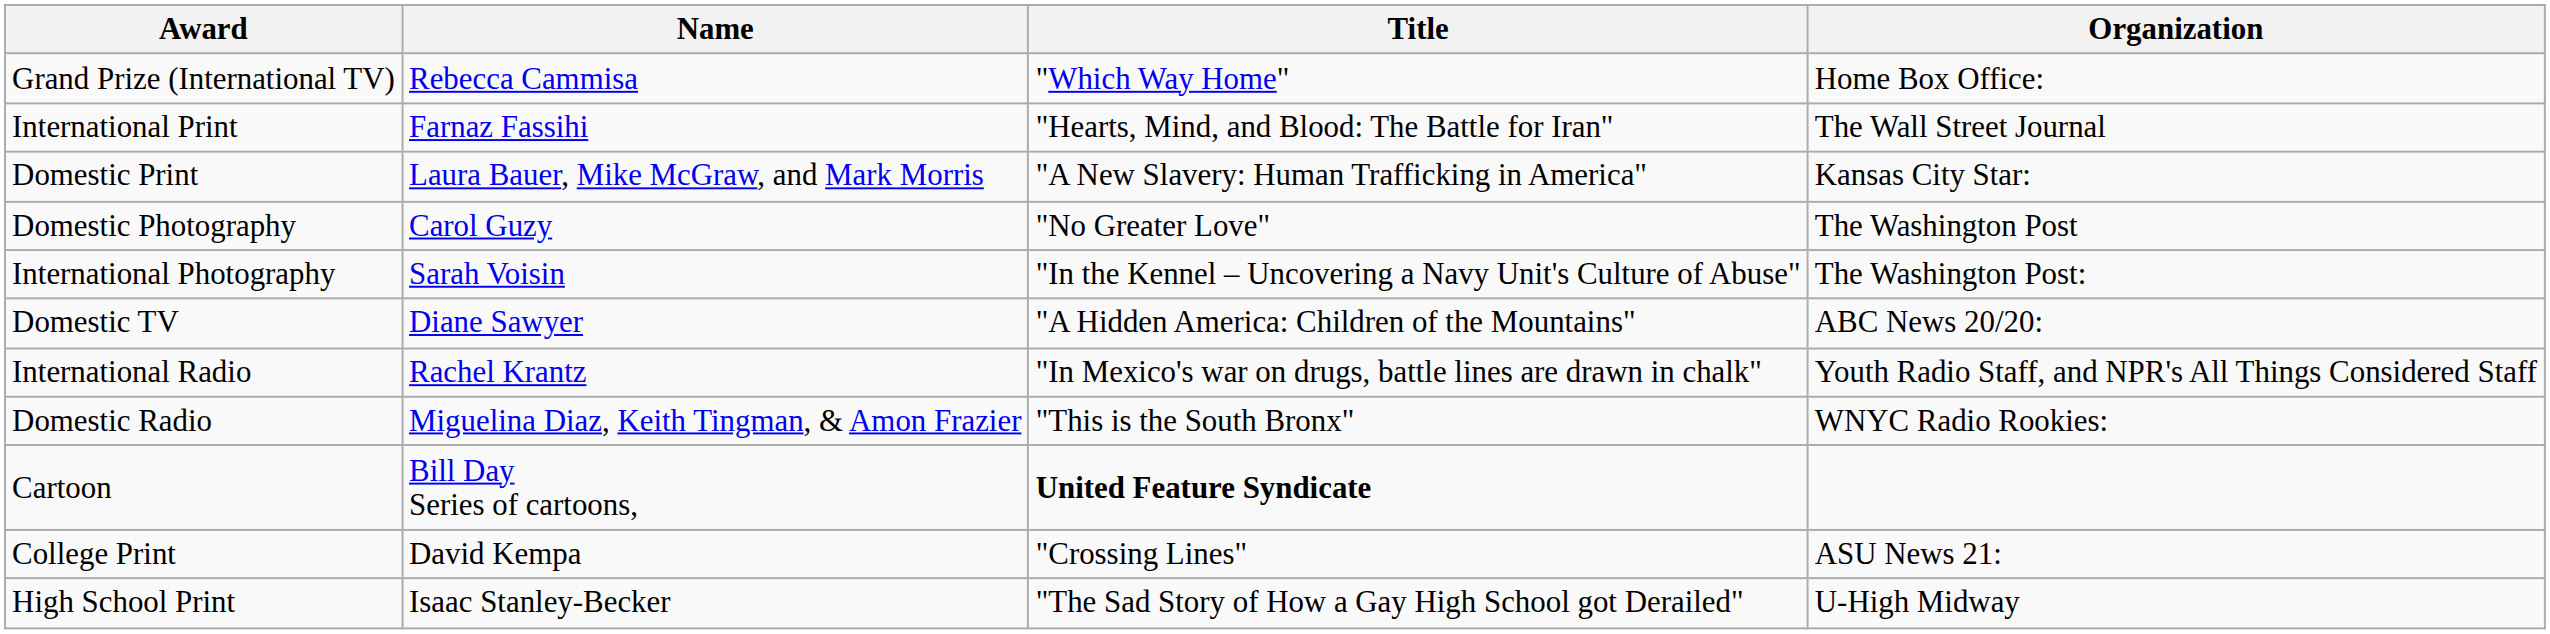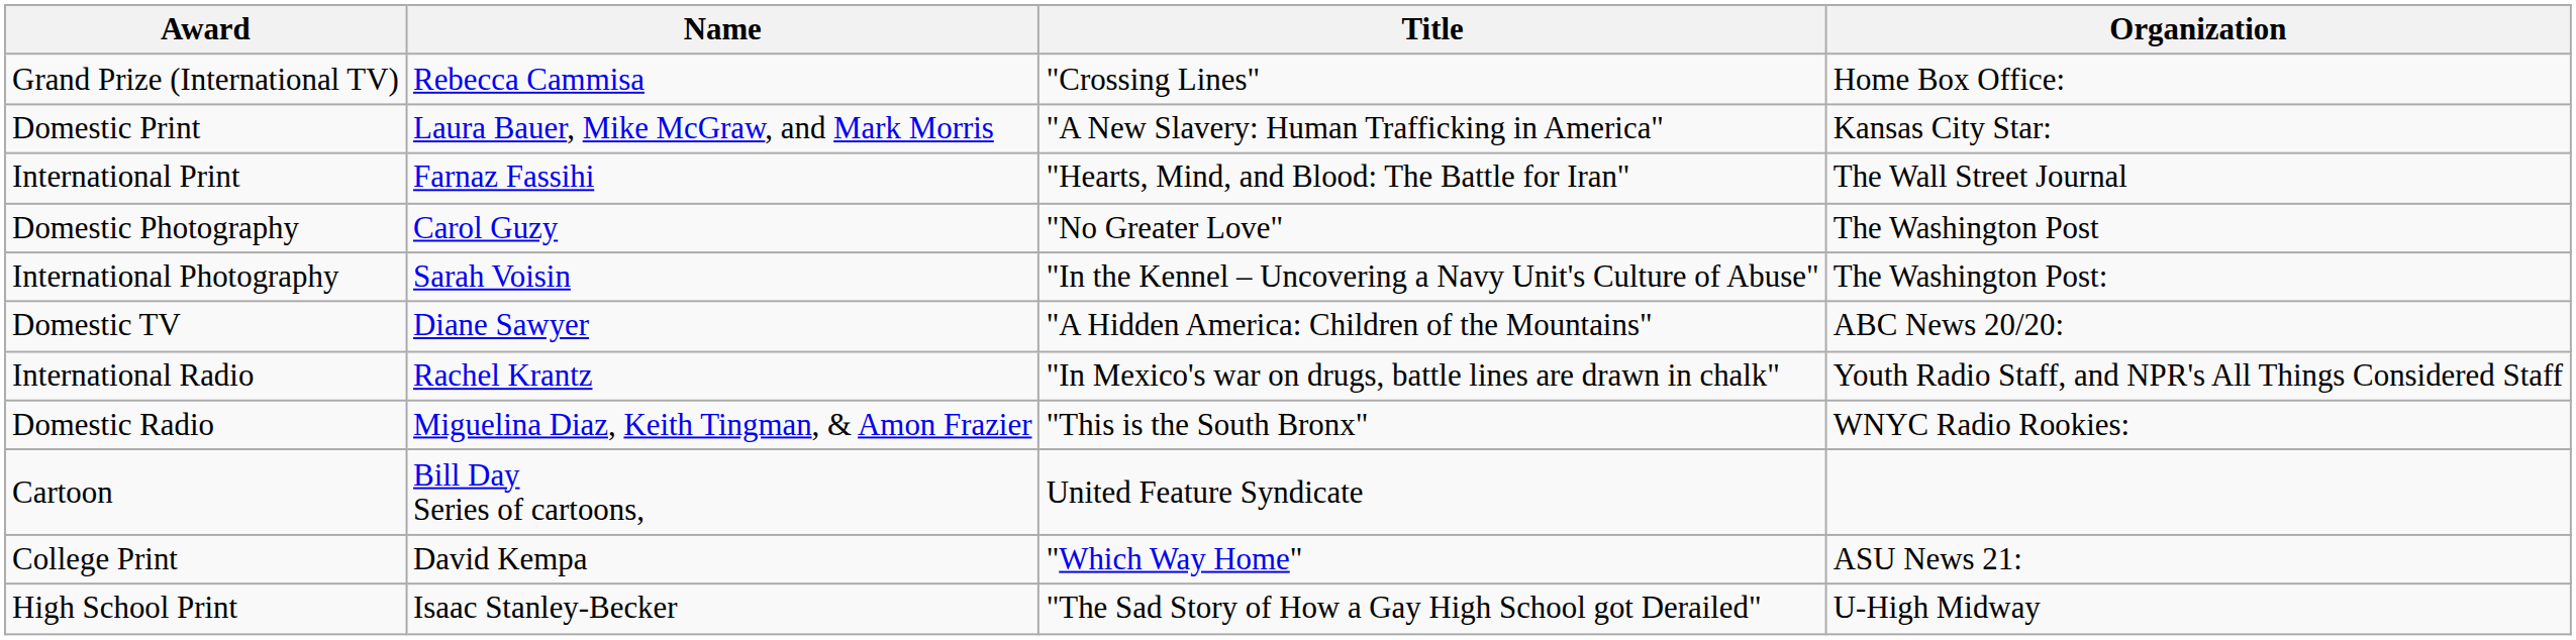Grand Prize (International TV) | Title: "Which Way Home" -> "Crossing Lines"
rows swapped: Domestic Print <-> International Print
Cartoon | Title: bold -> normal
College Print | Title: "Crossing Lines" -> "Which Way Home"
